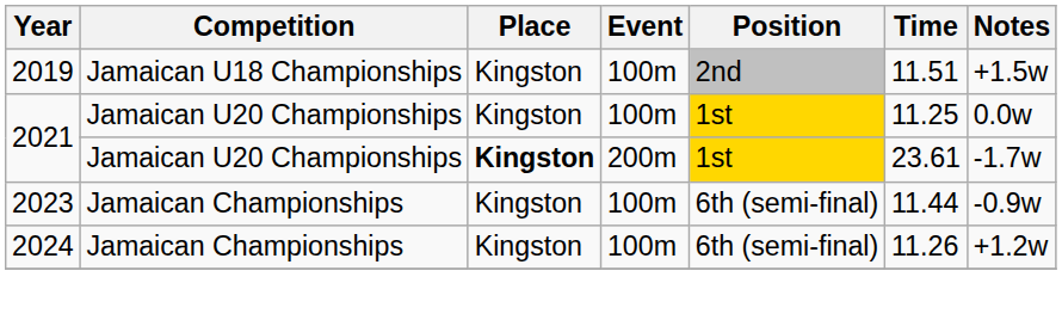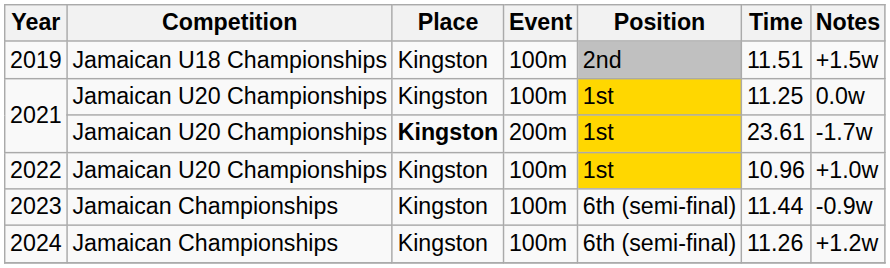+ row: 2022 | Jamaican U20 Championships | Kingston | 100m | 1st | 10.96 | +1.0w
